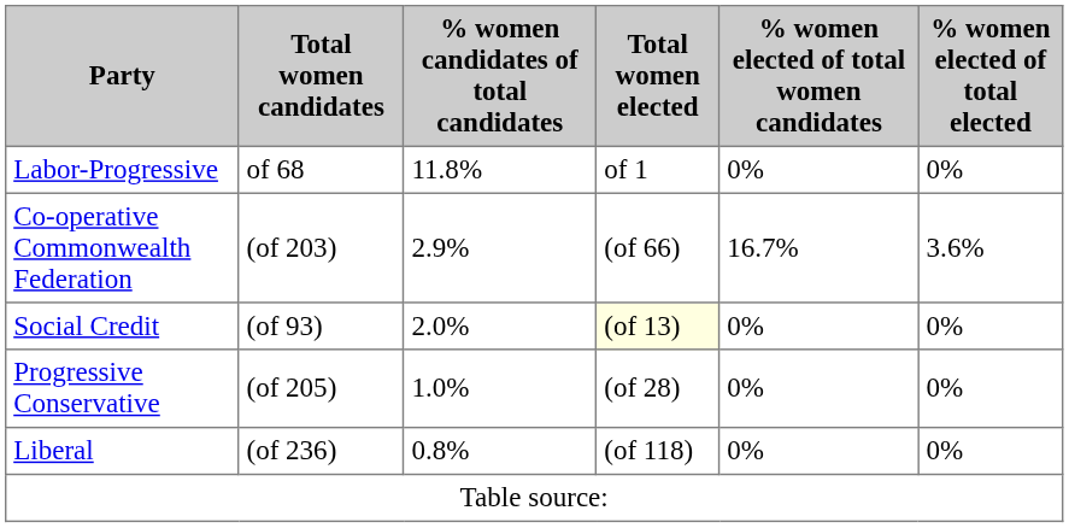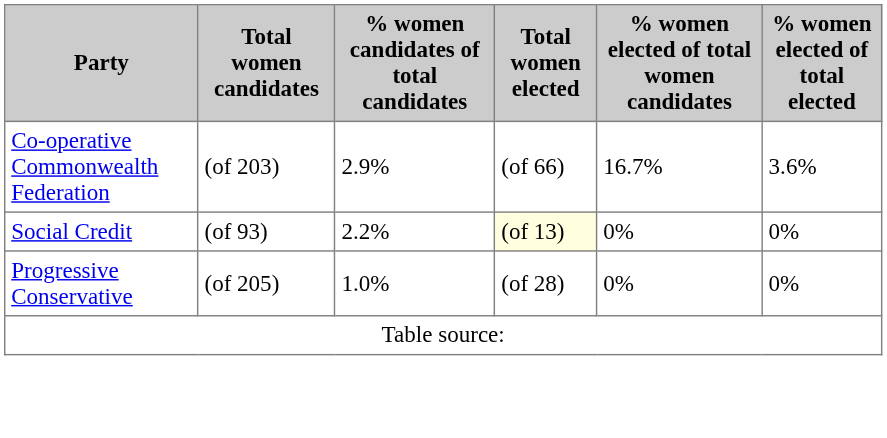- row: Labor-Progressive | of 68 | 11.8% | of 1 | 0% | 0%
Social Credit | % women candidates of total candidates: 2.0% -> 2.2%
- row: Liberal | (of 236) | 0.8% | (of 118) | 0% | 0%
